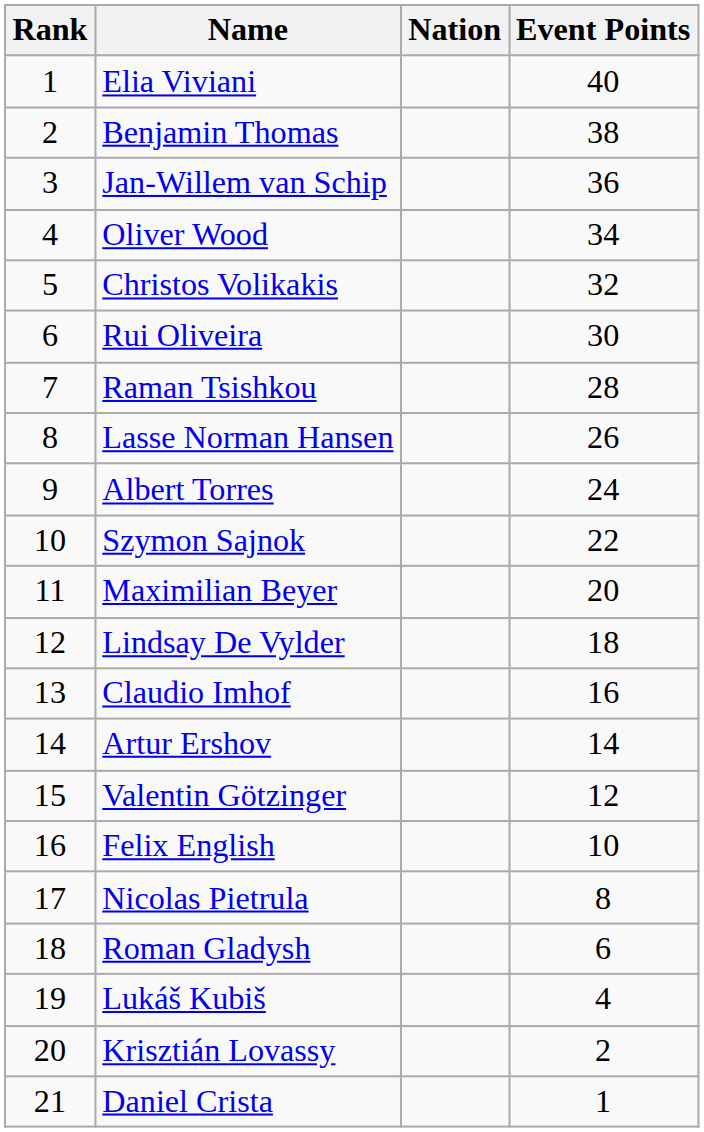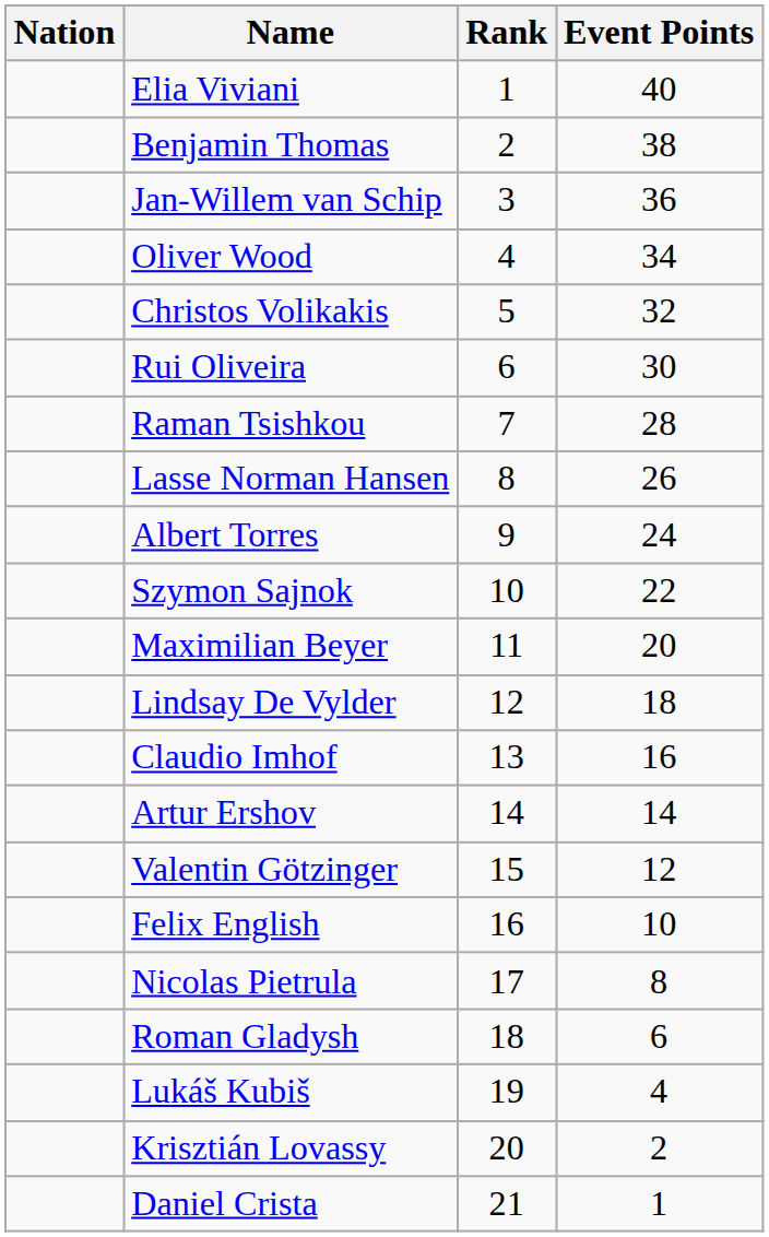columns swapped: Rank <-> Nation
